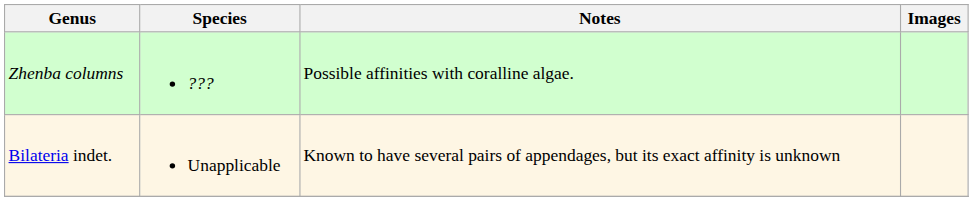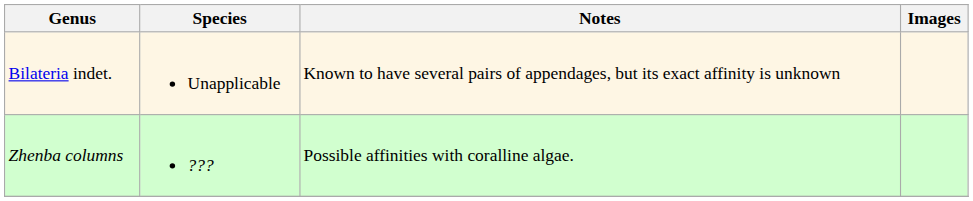rows swapped: Zhenba columns <-> Bilateria indet.
